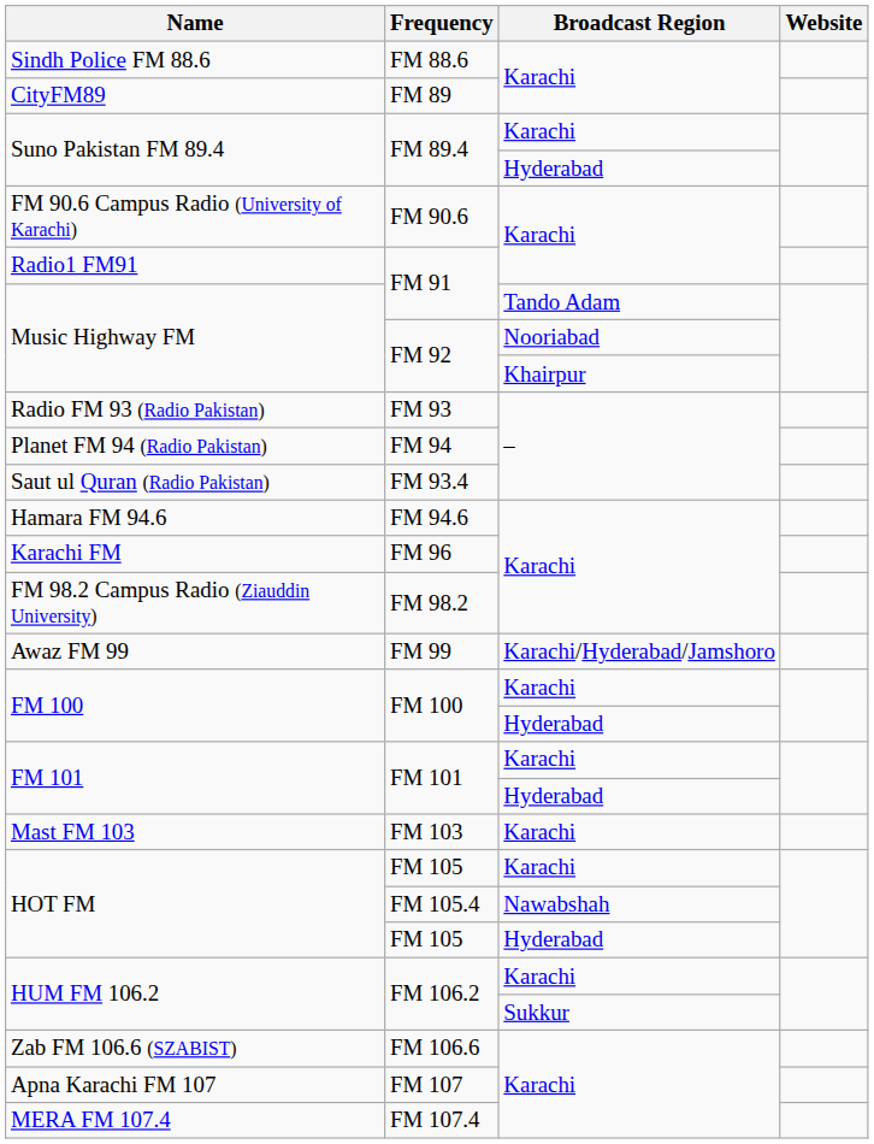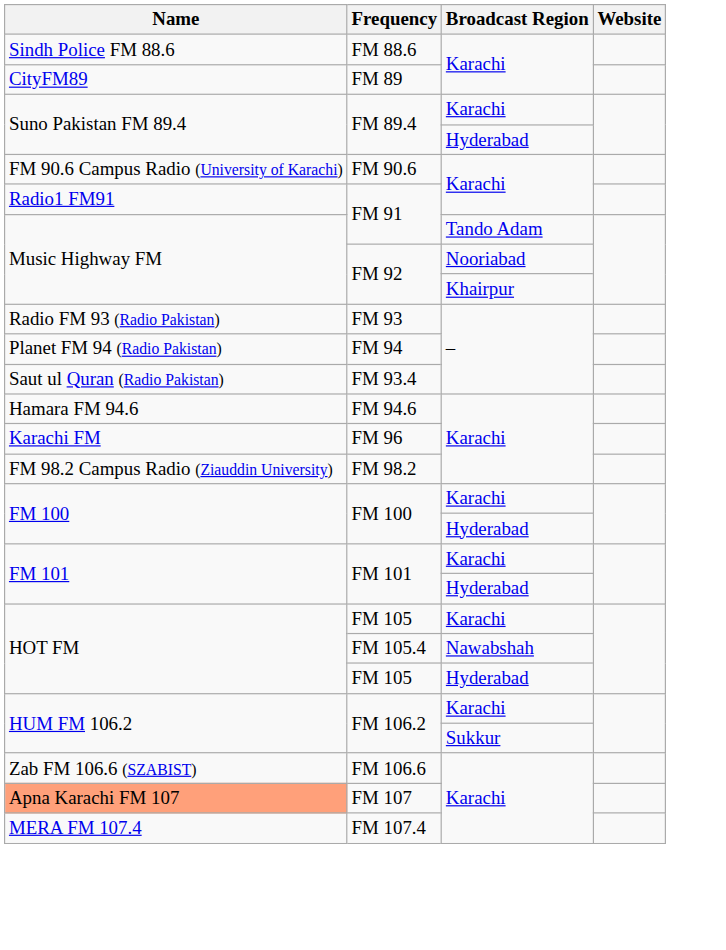- row: Awaz FM 99 | FM 99 | Karachi/Hyderabad/Jamshoro
- row: Mast FM 103 | FM 103 | Karachi
FM 107 | Name: no background -> lightsalmon background
